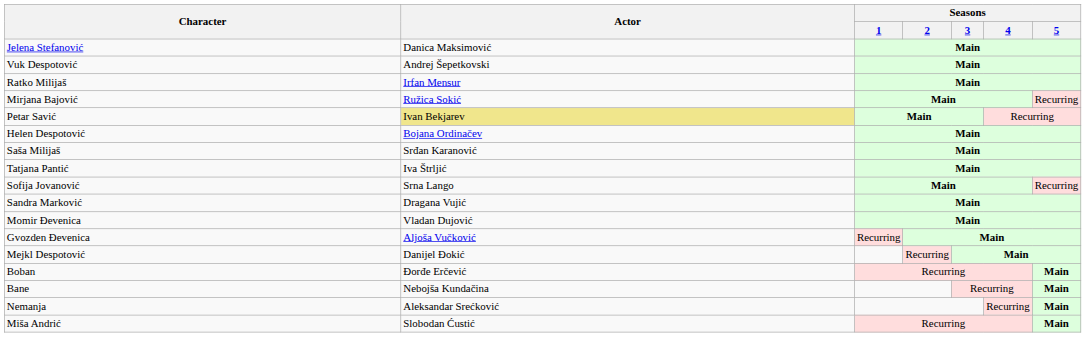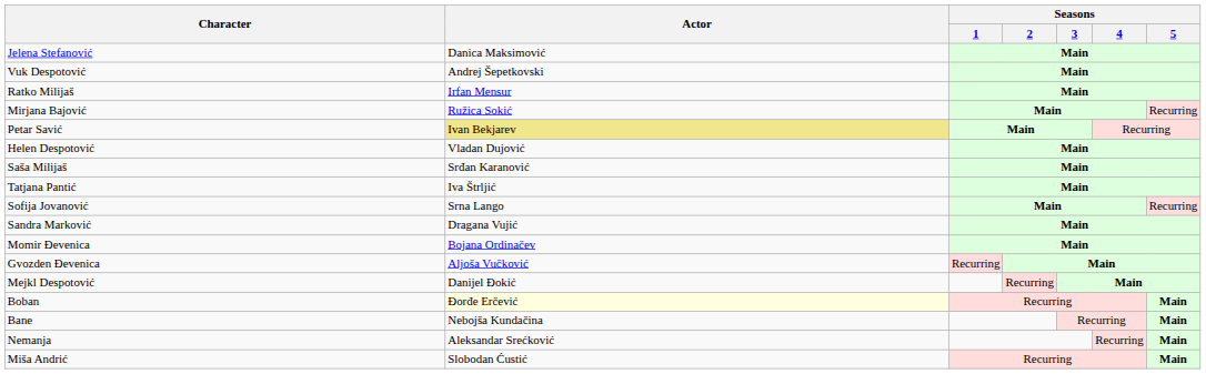Helen Despotović | Actor: Bojana Ordinačev -> Vladan Dujović
Momir Đevenica | Actor: Vladan Dujović -> Bojana Ordinačev
Boban | Actor: no background -> lightyellow background
